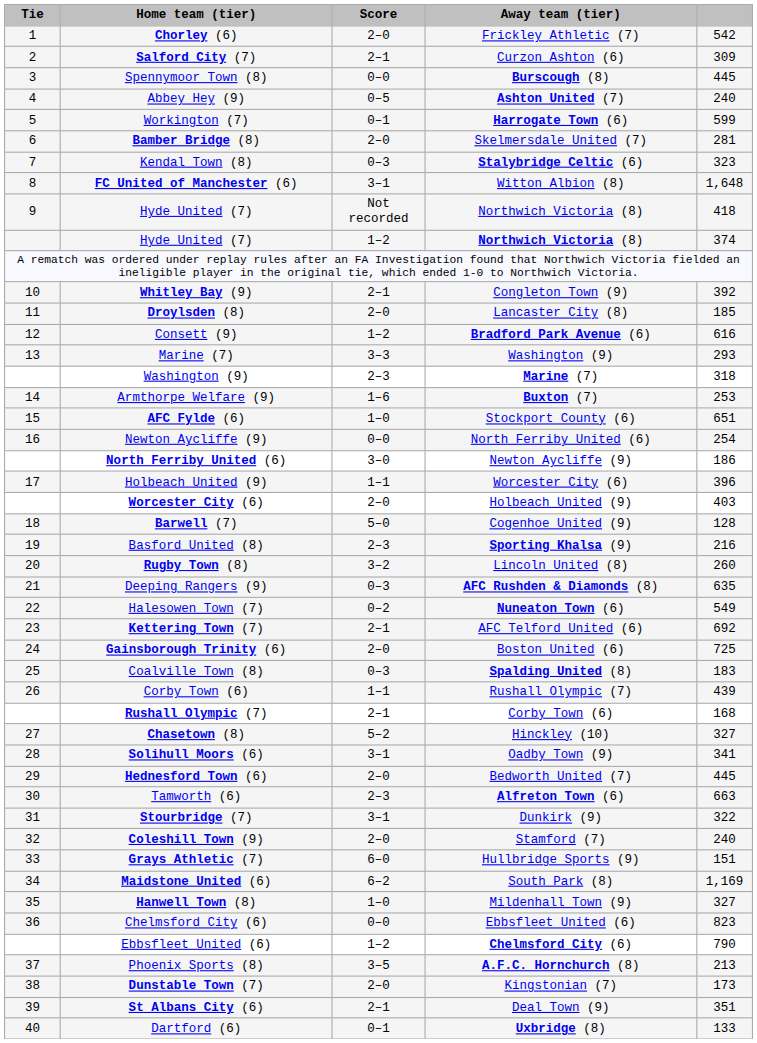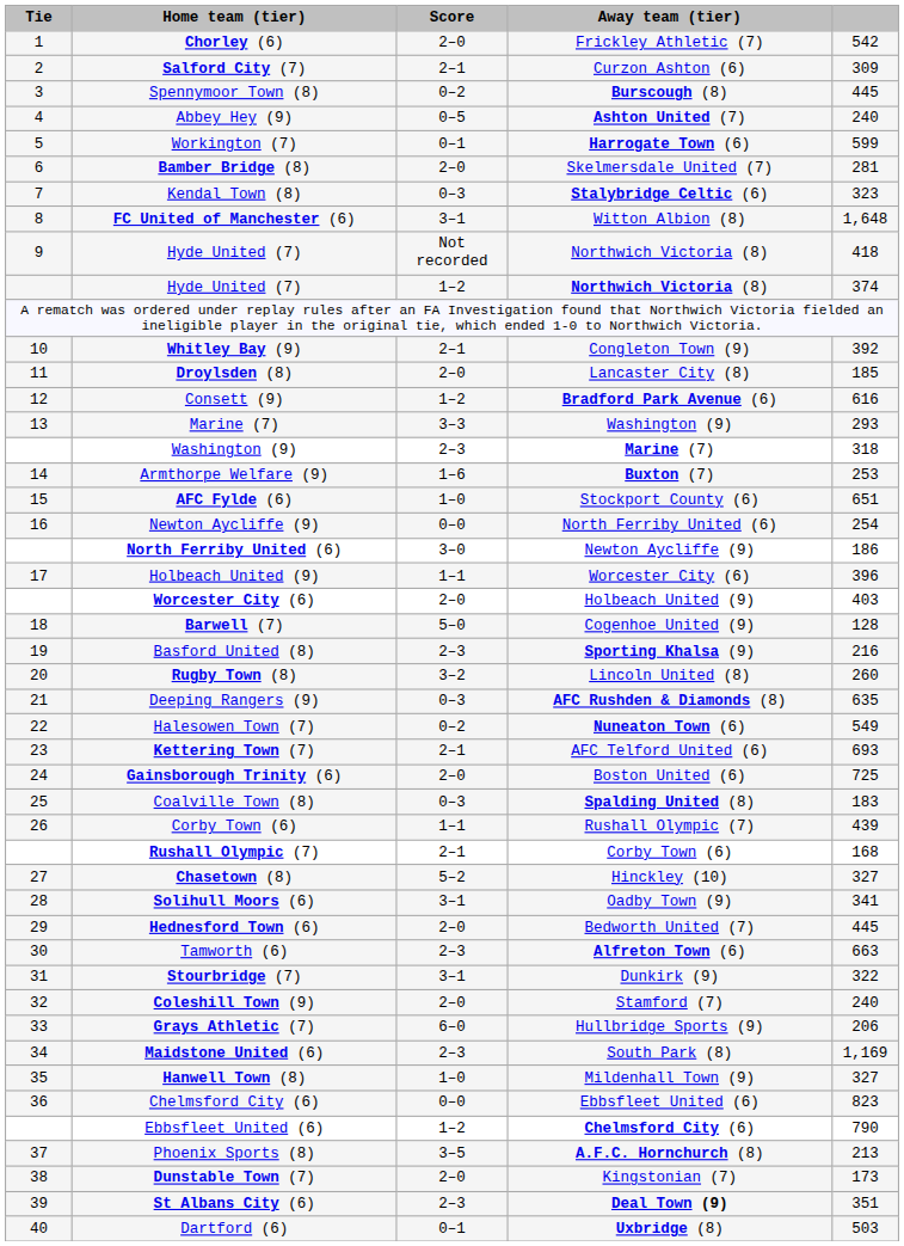Spennymoor Town (8) | Score: 0–0 -> 0–2
Kettering Town (7) | column 5: 692 -> 693
Grays Athletic (7) | column 5: 151 -> 206
Maidstone United (6) | Score: 6–2 -> 2–3
St Albans City (6) | Score: 2–1 -> 2–3
St Albans City (6) | Away team (tier): normal -> bold
Dartford (6) | column 5: 133 -> 503
